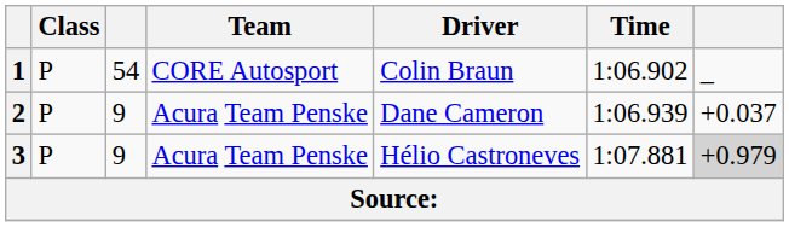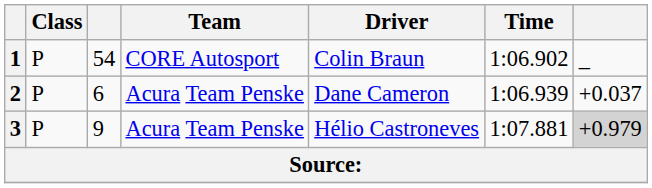2 | column 3: 9 -> 6
